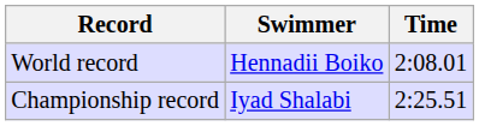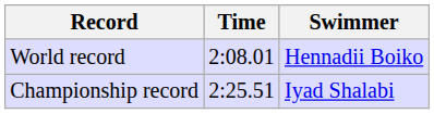columns swapped: Swimmer <-> Time
